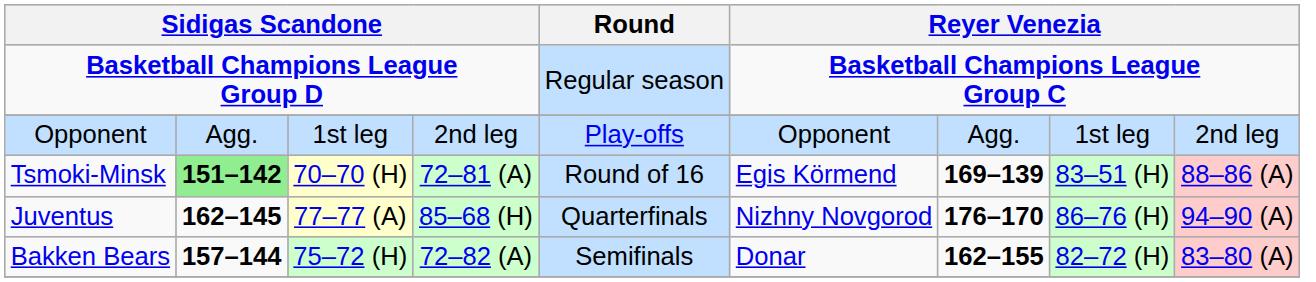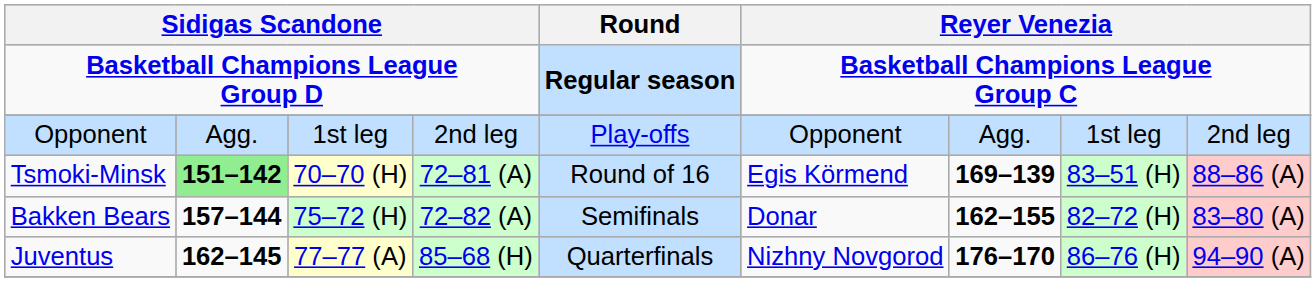Basketball Champions League Group D | Round: normal -> bold
rows swapped: Juventus <-> Bakken Bears
